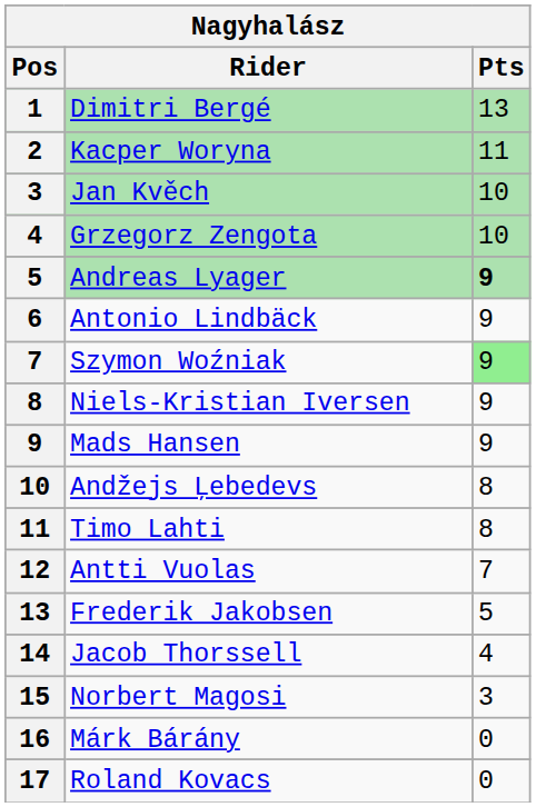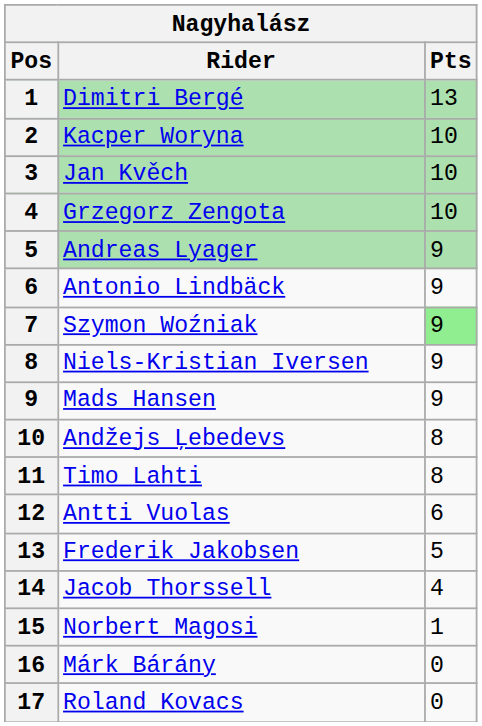Kacper Woryna | Pts: 11 -> 10
Andreas Lyager | Pts: bold -> normal
Antti Vuolas | Pts: 7 -> 6
Norbert Magosi | Pts: 3 -> 1
